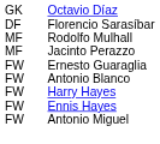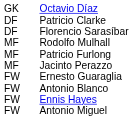+ row: DF | Patricio Clarke
+ row: MF | Patricio Furlong
- row: FW | Harry Hayes
